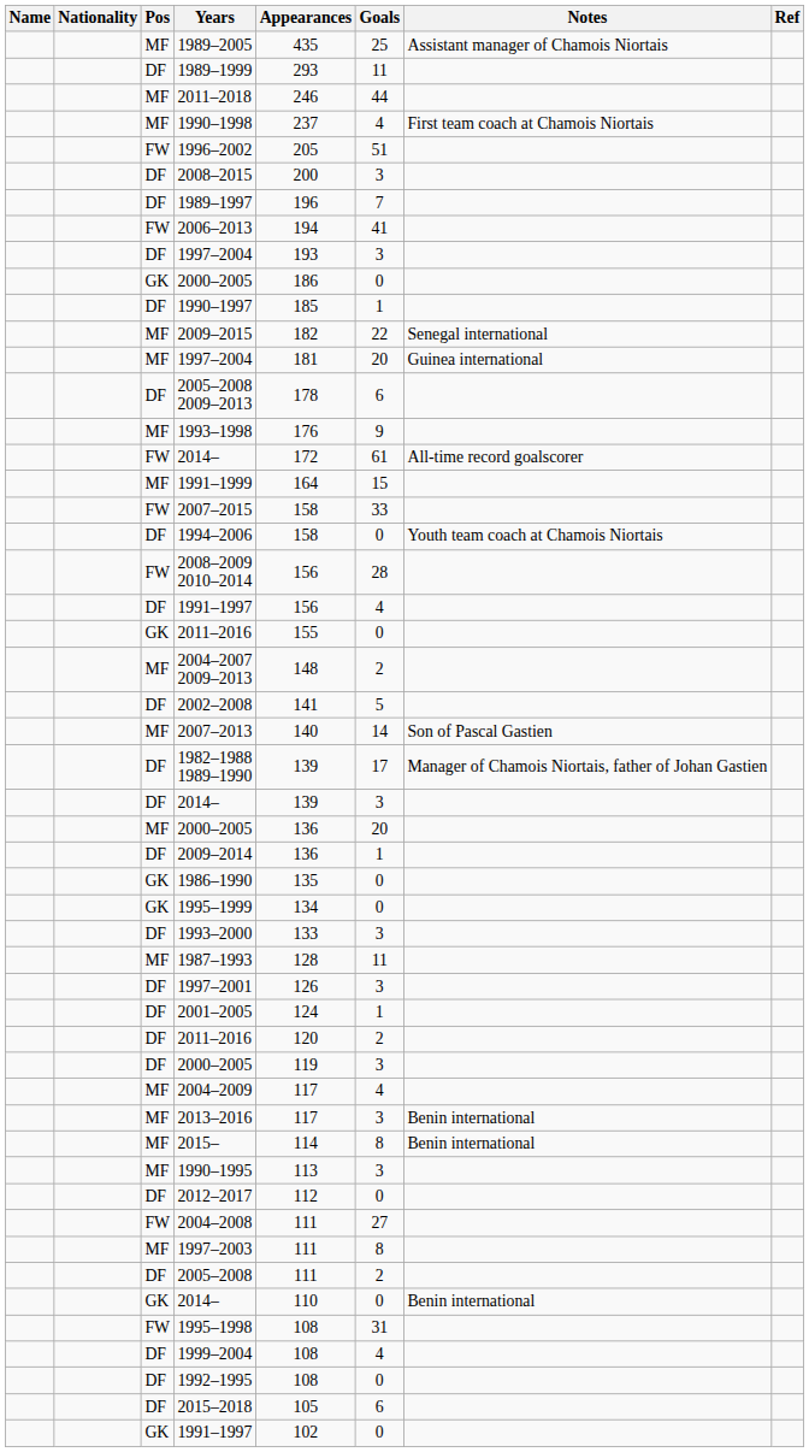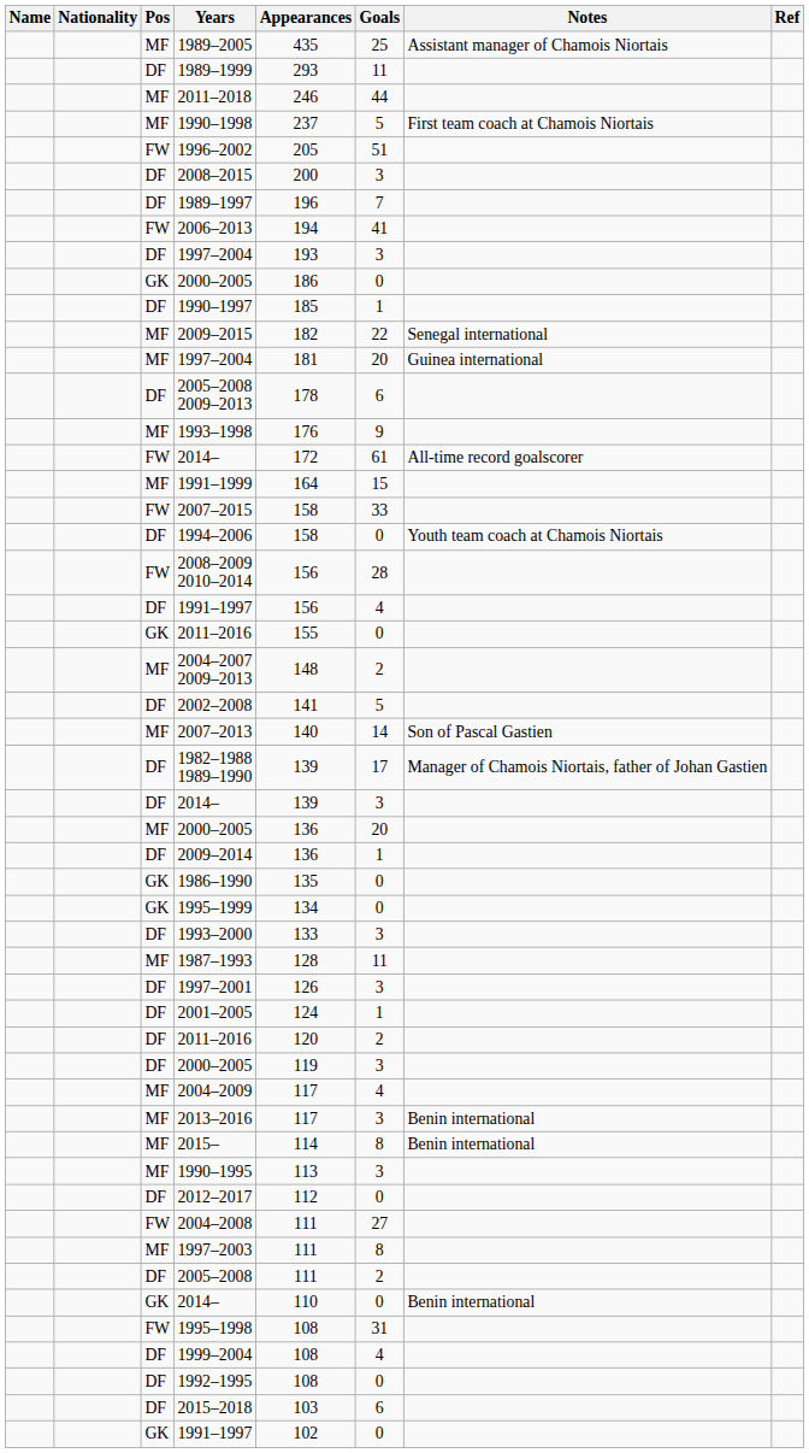1990–1998 | Goals: 4 -> 5
2015–2018 | Appearances: 105 -> 103
